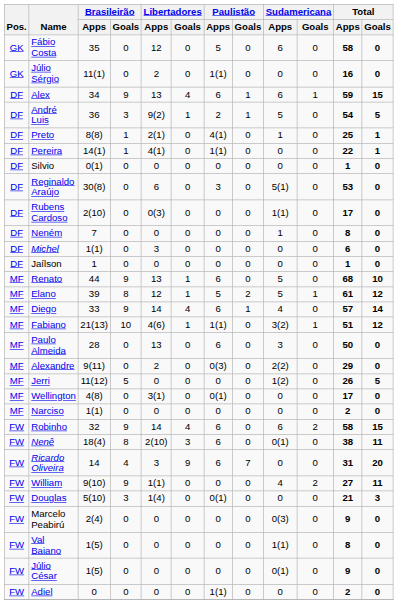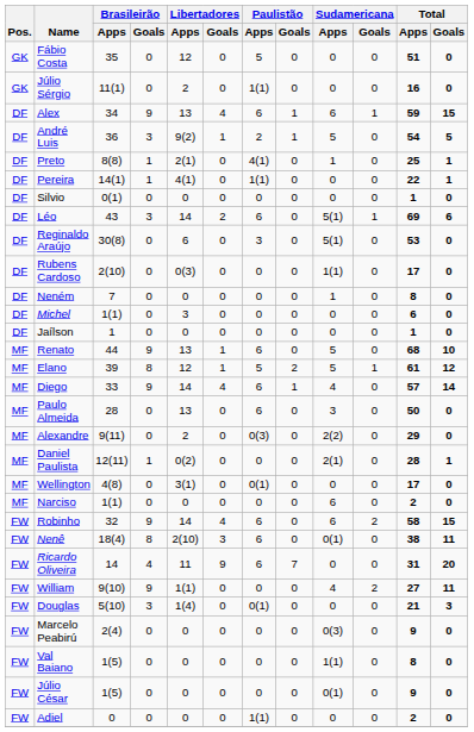Fábio Costa | Sudamericana / Apps: 6 -> 0
Fábio Costa | Total / Apps: 58 -> 51
+ row: DF | Léo | 43 | 3 | 14 | 2 | 6 | 0 | 5(1) | 1 | 69 | 6
- row: MF | Fabiano | 21(13) | 10 | 4(6) | 1 | 1(1) | 0 | 3(2) | 1 | 51 | 12
+ row: MF | Daniel Paulista | 12(11) | 1 | 0(2) | 0 | 0 | 0 | 2(1) | 0 | 28 | 1
- row: MF | Jerri | 11(12) | 5 | 0 | 0 | 0 | 0 | 1(2) | 0 | 26 | 5
Narciso | Sudamericana / Apps: 0 -> 6
Ricardo Oliveira | Libertadores / Apps: 3 -> 11
